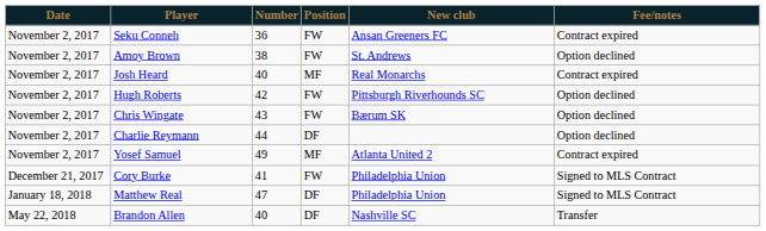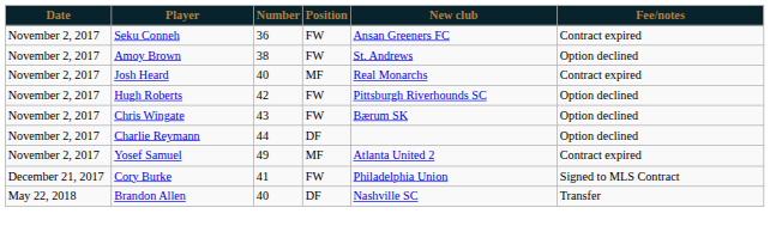- row: January 18, 2018 | Matthew Real | 47 | DF | Philadelphia Union | Signed to MLS Contract
